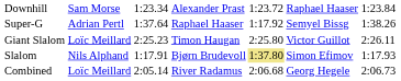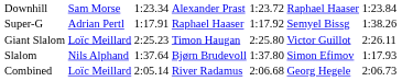Super-G | column 3: 1:37.64 -> 1:17.91
Slalom | column 3: 1:17.91 -> 1:37.64
Slalom | column 5: khaki background -> no background
